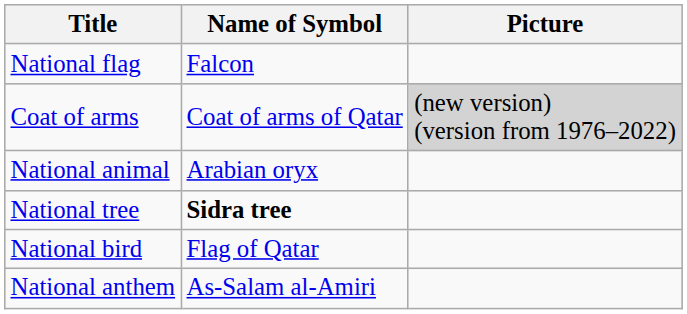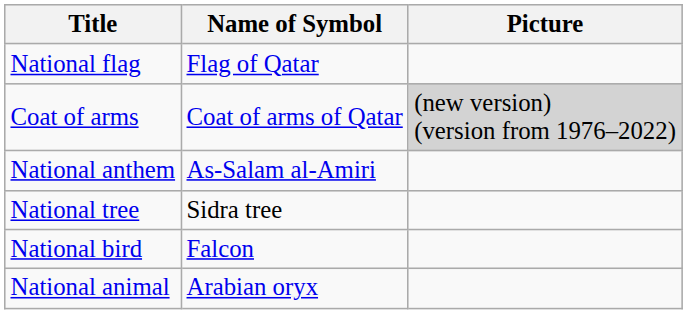National flag | Name of Symbol: Falcon -> Flag of Qatar
rows swapped: National anthem <-> National animal
National tree | Name of Symbol: bold -> normal
National bird | Name of Symbol: Flag of Qatar -> Falcon
